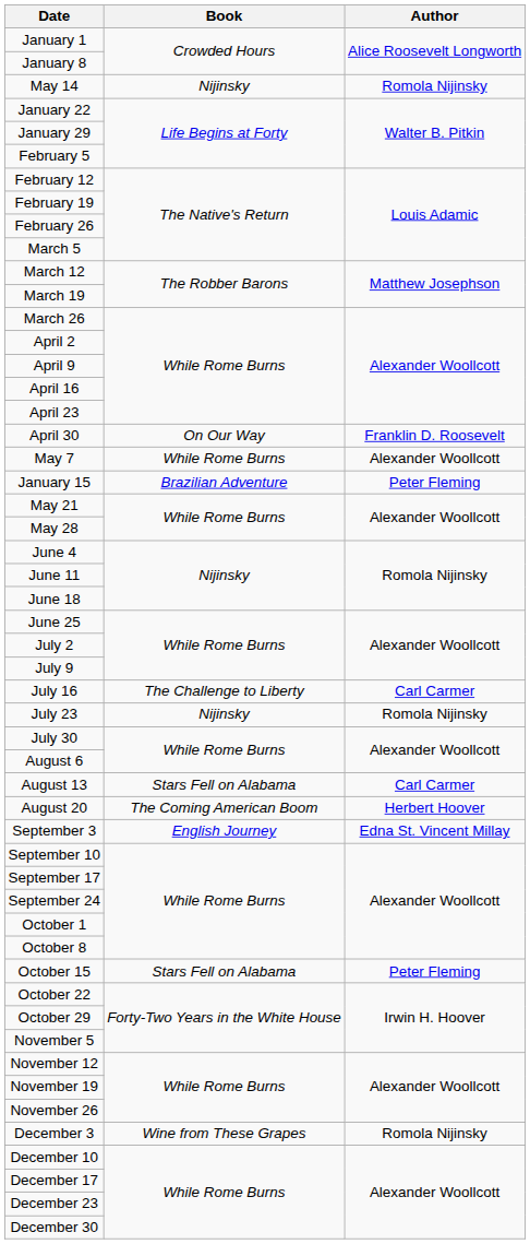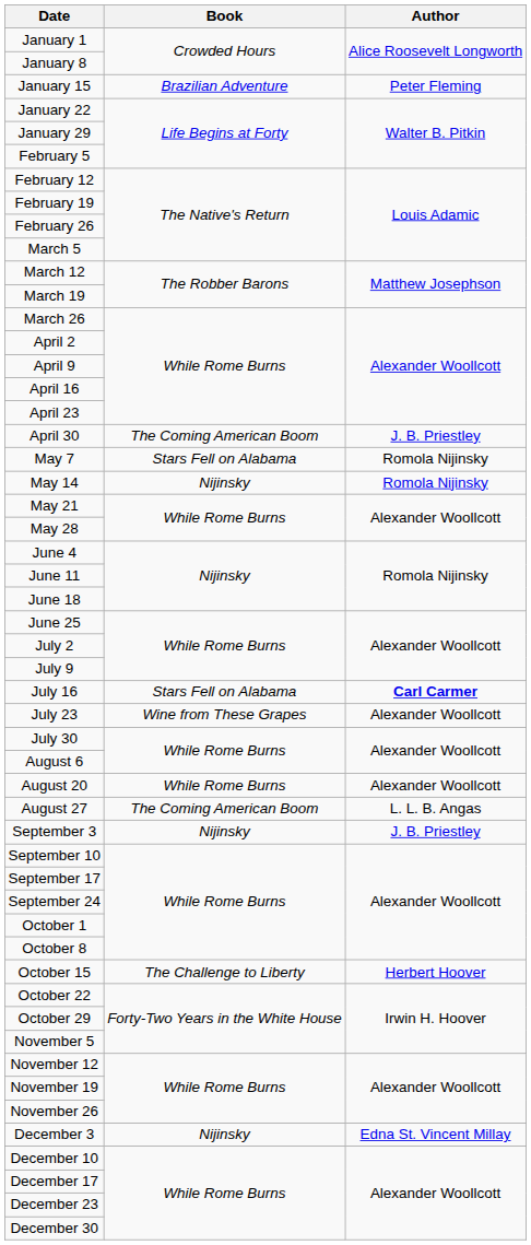rows swapped: January 15 <-> May 14
April 30 | Book: On Our Way -> The Coming American Boom
April 30 | Author: Franklin D. Roosevelt -> J. B. Priestley
May 7 | Book: While Rome Burns -> Stars Fell on Alabama
May 7 | Author: Alexander Woollcott -> Romola Nijinsky
July 16 | Book: The Challenge to Liberty -> Stars Fell on Alabama
July 16 | Author: normal -> bold
July 23 | Book: Nijinsky -> Wine from These Grapes
July 23 | Author: Romola Nijinsky -> Alexander Woollcott
- row: August 13 | Stars Fell on Alabama | Carl Carmer
August 20 | Book: The Coming American Boom -> While Rome Burns
August 20 | Author: Herbert Hoover -> Alexander Woollcott
+ row: August 27 | The Coming American Boom | L. L. B. Angas
September 3 | Book: English Journey -> Nijinsky
September 3 | Author: Edna St. Vincent Millay -> J. B. Priestley
October 15 | Book: Stars Fell on Alabama -> The Challenge to Liberty
October 15 | Author: Peter Fleming -> Herbert Hoover
December 3 | Book: Wine from These Grapes -> Nijinsky
December 3 | Author: Romola Nijinsky -> Edna St. Vincent Millay
